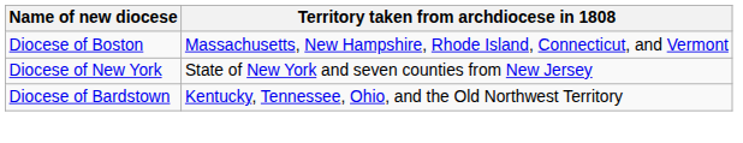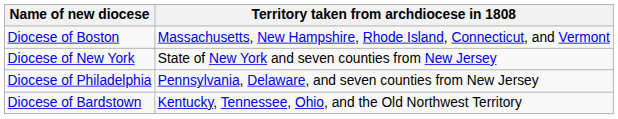+ row: Diocese of Philadelphia | Pennsylvania, Delaware, and seven counties from New Jersey
